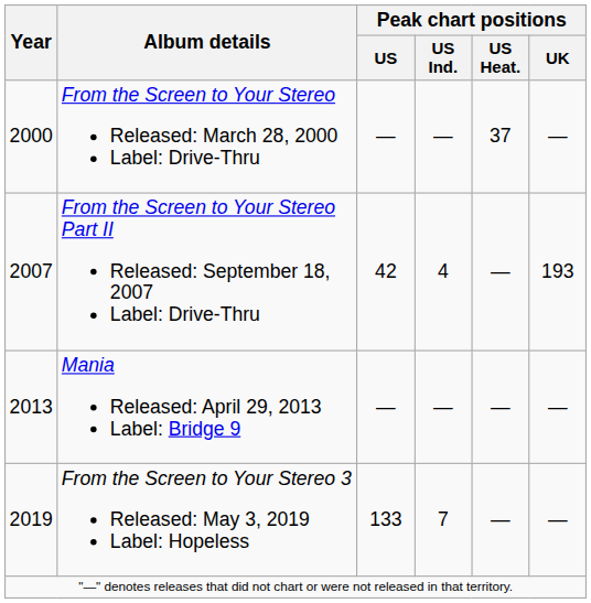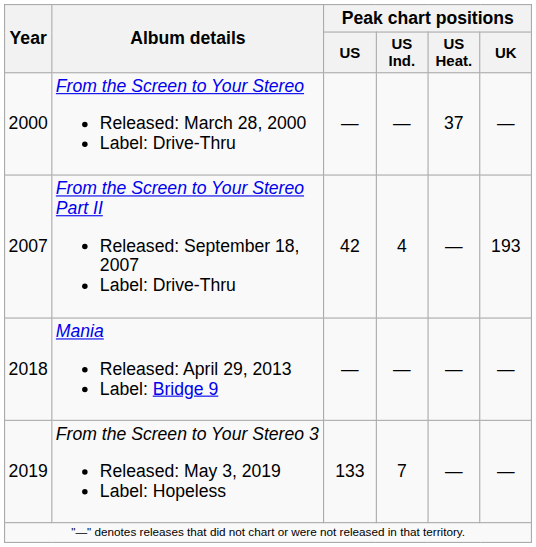Mania Released: April 29, 2013 Label: Bridge 9 | Year: 2013 -> 2018
